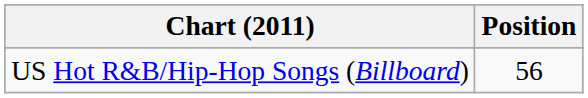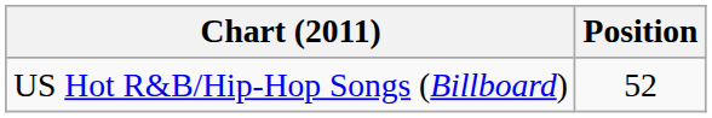US Hot R&B/Hip-Hop Songs (Billboard) | Position: 56 -> 52
